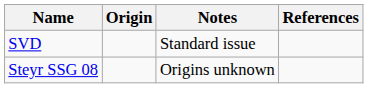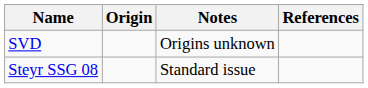SVD | Notes: Standard issue -> Origins unknown
Steyr SSG 08 | Notes: Origins unknown -> Standard issue
